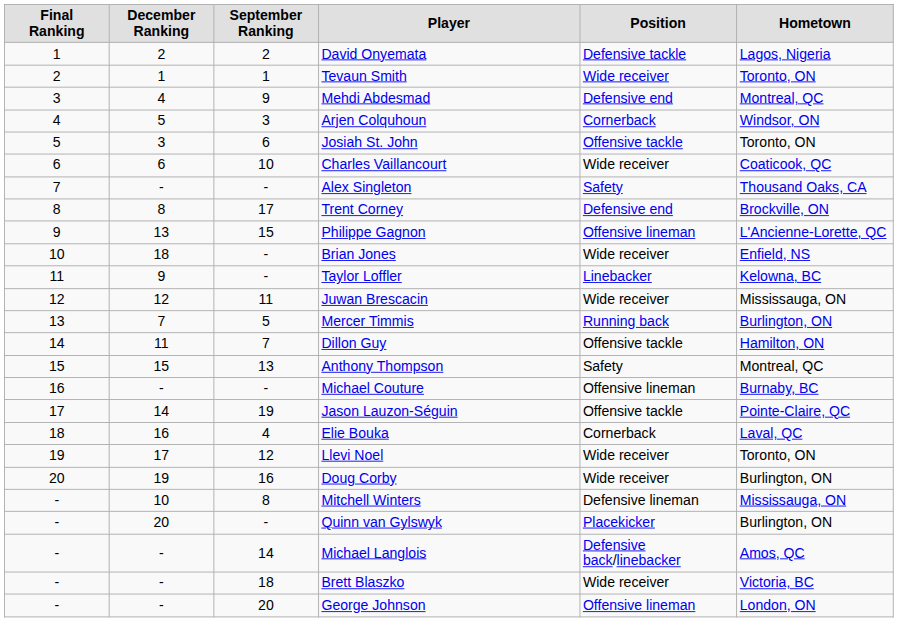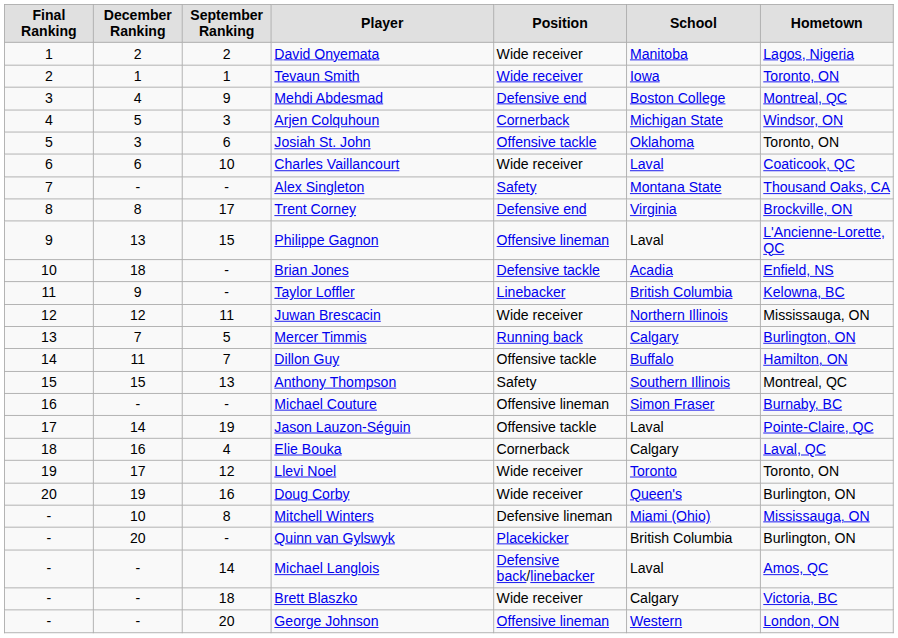+ column: School | Manitoba | Iowa | Boston College | Michigan State | Oklahoma | Laval | Montana State | Virginia | Laval | Acadia | British Columbia | Northern Illinois | Calgary | Buffalo | Southern Illinois | Simon Fraser | Laval | Calgary | Toronto | Queen's | Miami (Ohio) | British Columbia | Laval | Calgary | Western
David Onyemata | Position: Defensive tackle -> Wide receiver
Brian Jones | Position: Wide receiver -> Defensive tackle
